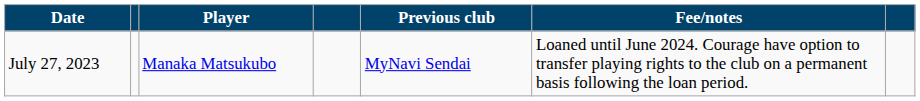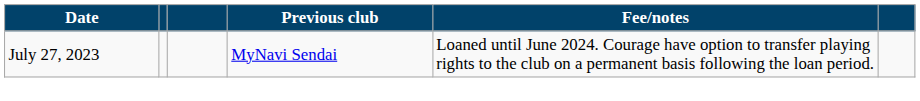- column: Player | Manaka Matsukubo
